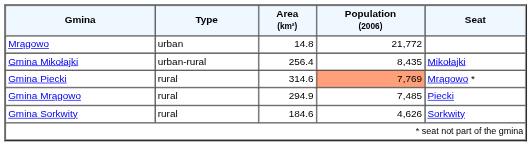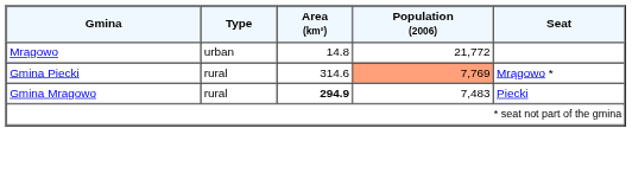- row: Gmina Mikołajki | urban-rural | 256.4 | 8,435 | Mikołajki
Gmina Mrągowo | Area (km²): normal -> bold
Gmina Mrągowo | Population (2006): 7,485 -> 7,483
- row: Gmina Sorkwity | rural | 184.6 | 4,626 | Sorkwity
